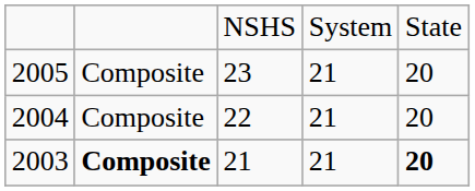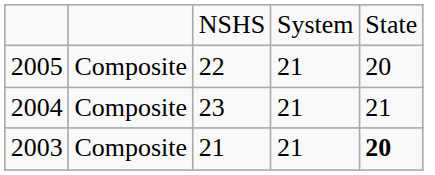2005 | column 3: 23 -> 22
2004 | column 3: 22 -> 23
2004 | column 5: 20 -> 21
2003 | column 2: bold -> normal
